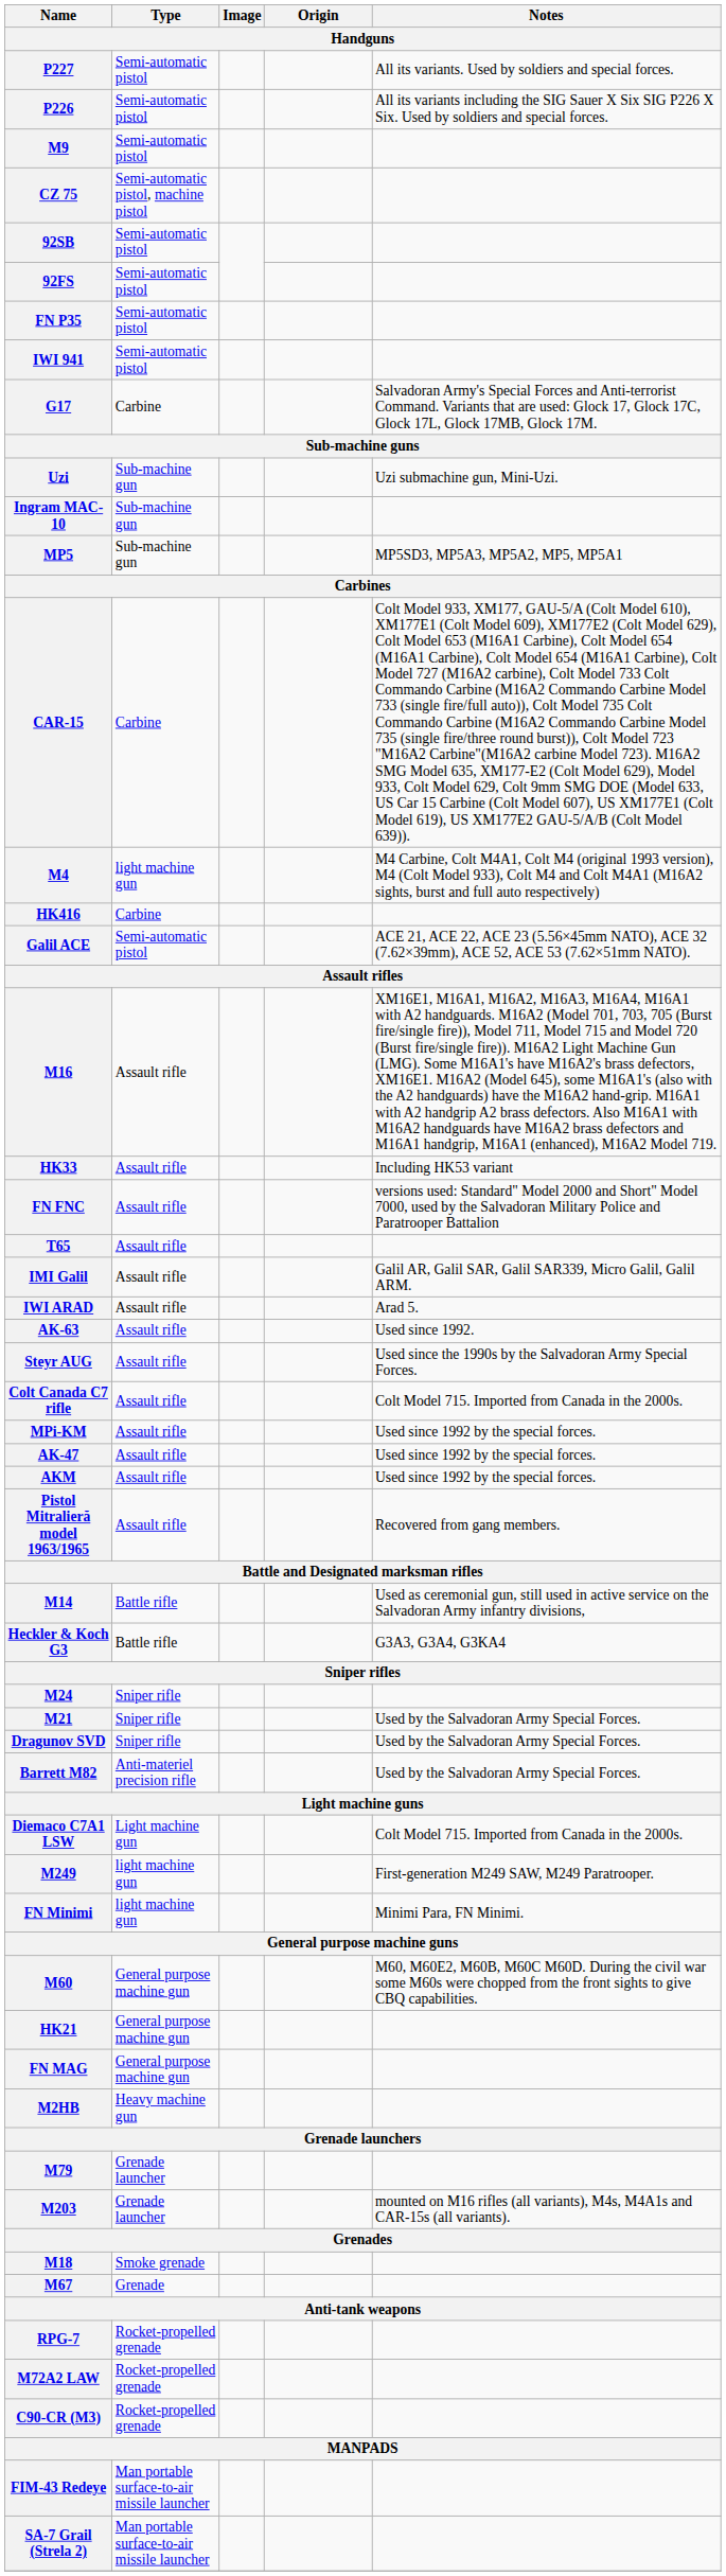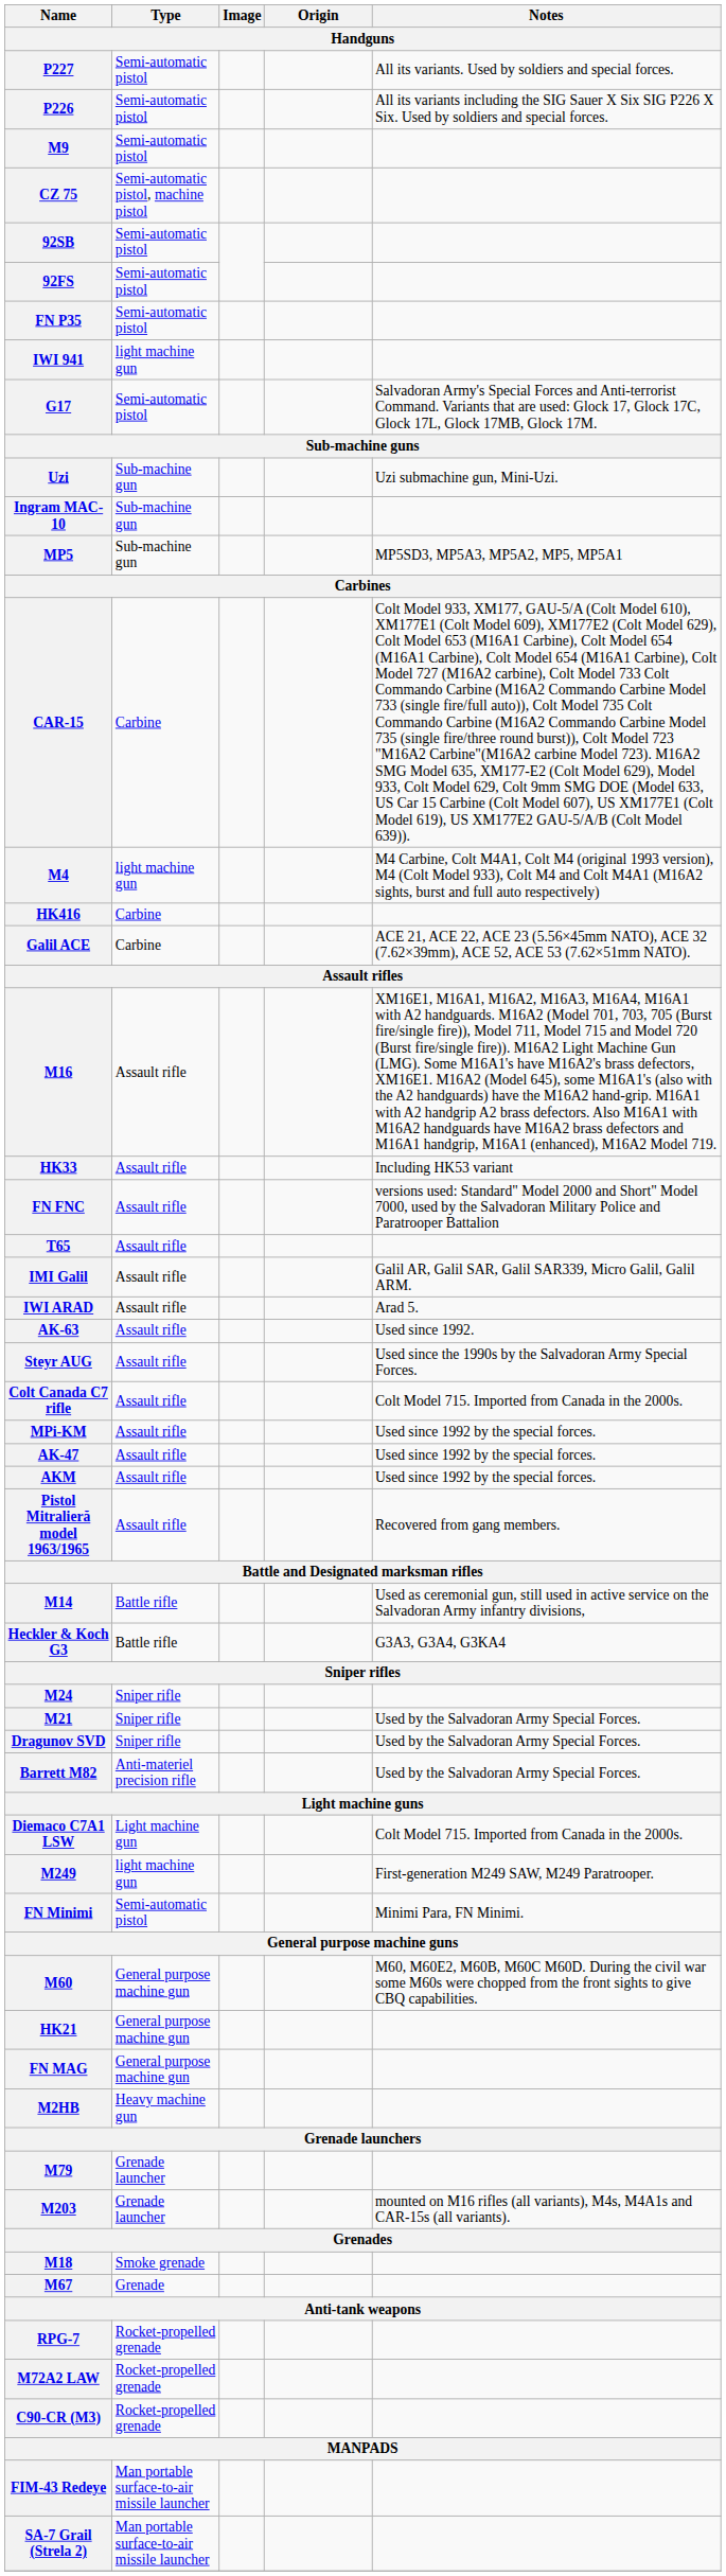IWI 941 | Type: Semi-automatic pistol -> light machine gun
G17 | Type: Carbine -> Semi-automatic pistol
Galil ACE | Type: Semi-automatic pistol -> Carbine
FN Minimi | Type: light machine gun -> Semi-automatic pistol
